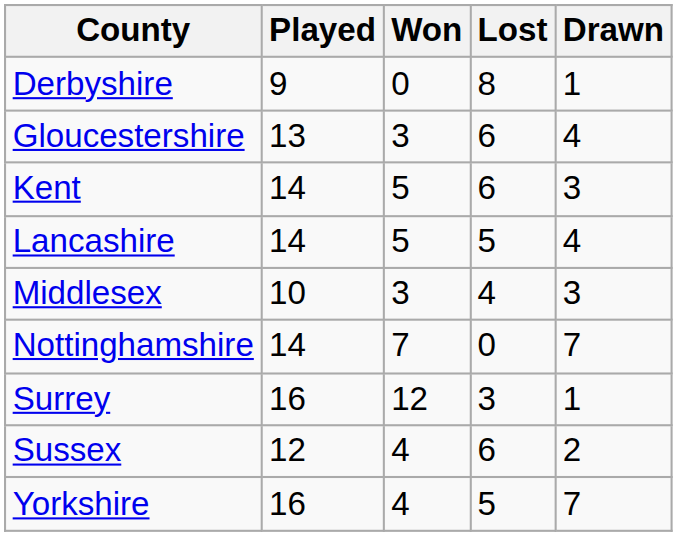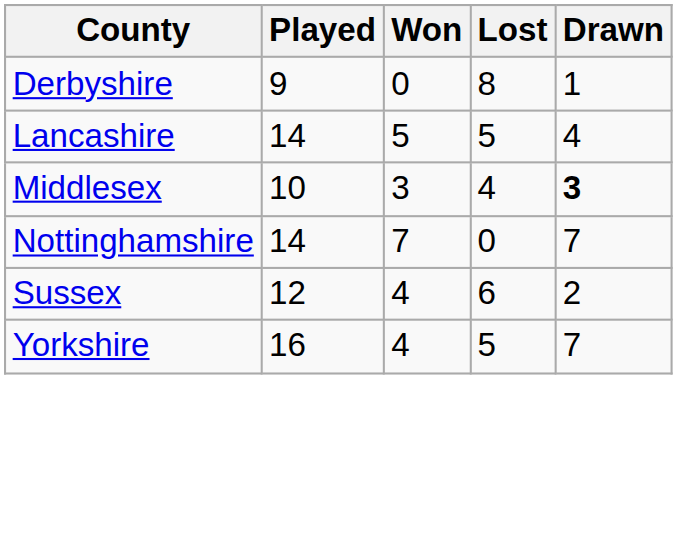- row: Gloucestershire | 13 | 3 | 6 | 4
- row: Kent | 14 | 5 | 6 | 3
Middlesex | Drawn: normal -> bold
- row: Surrey | 16 | 12 | 3 | 1
